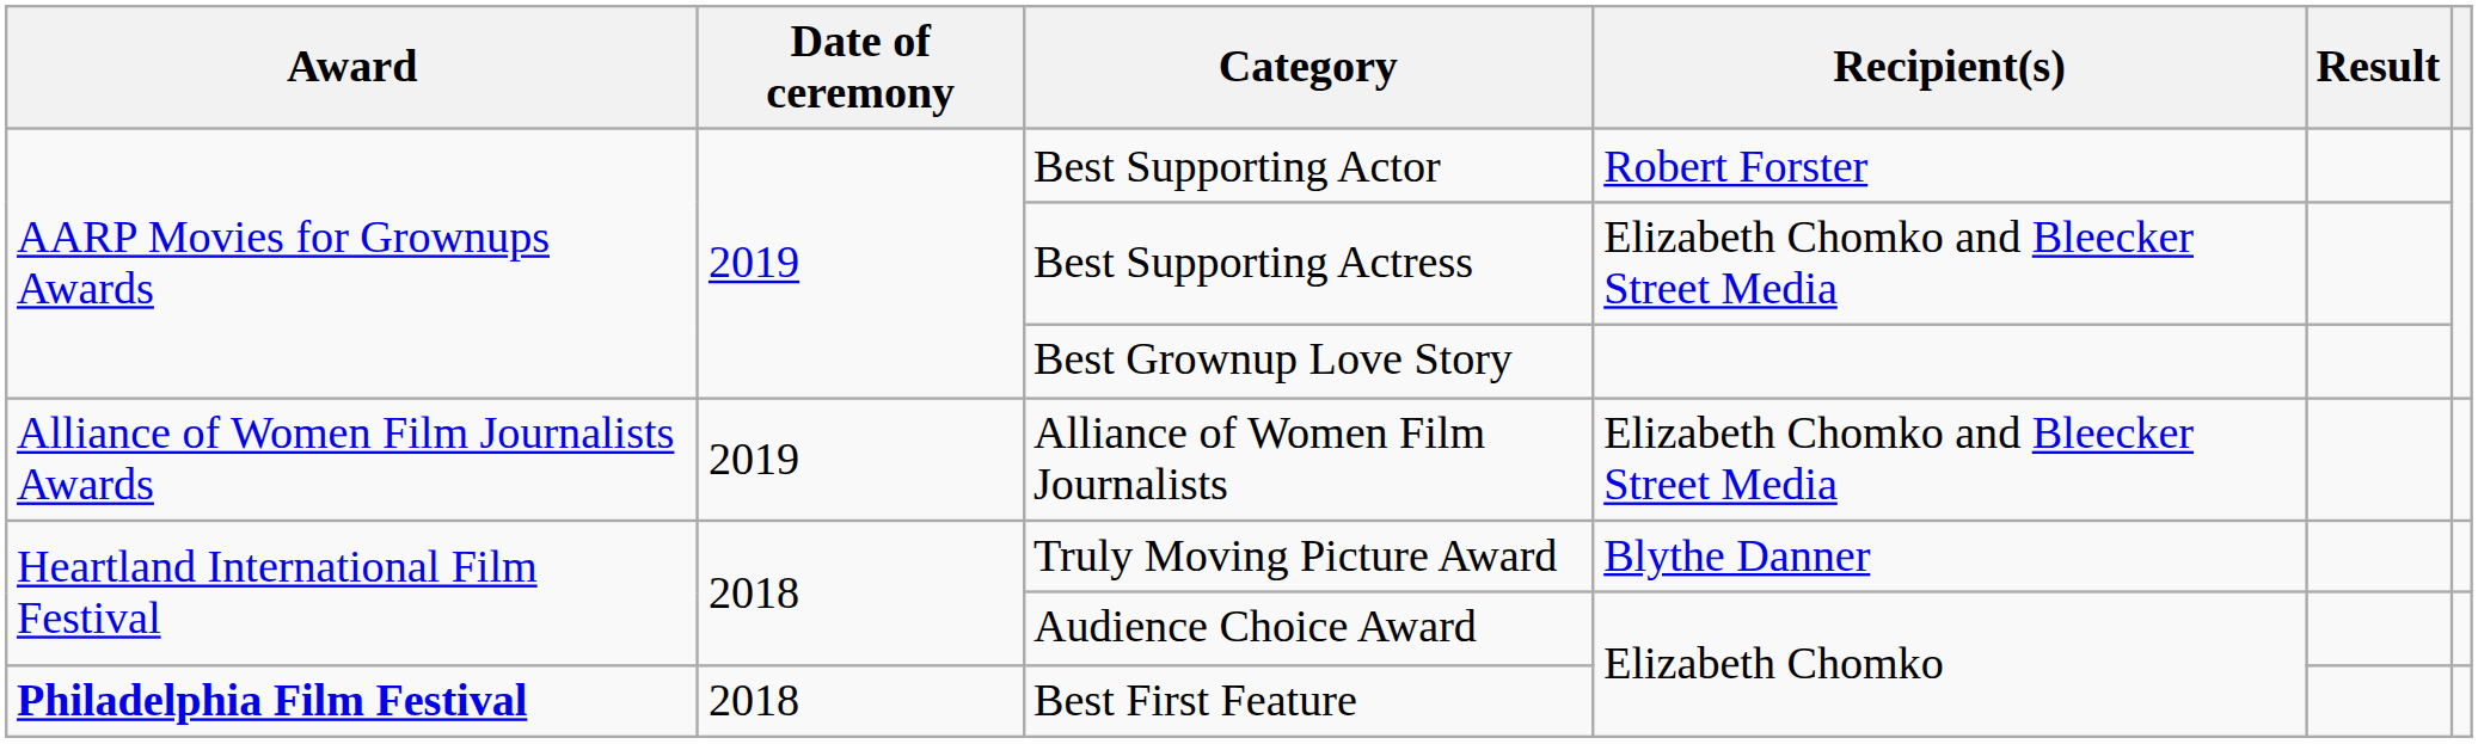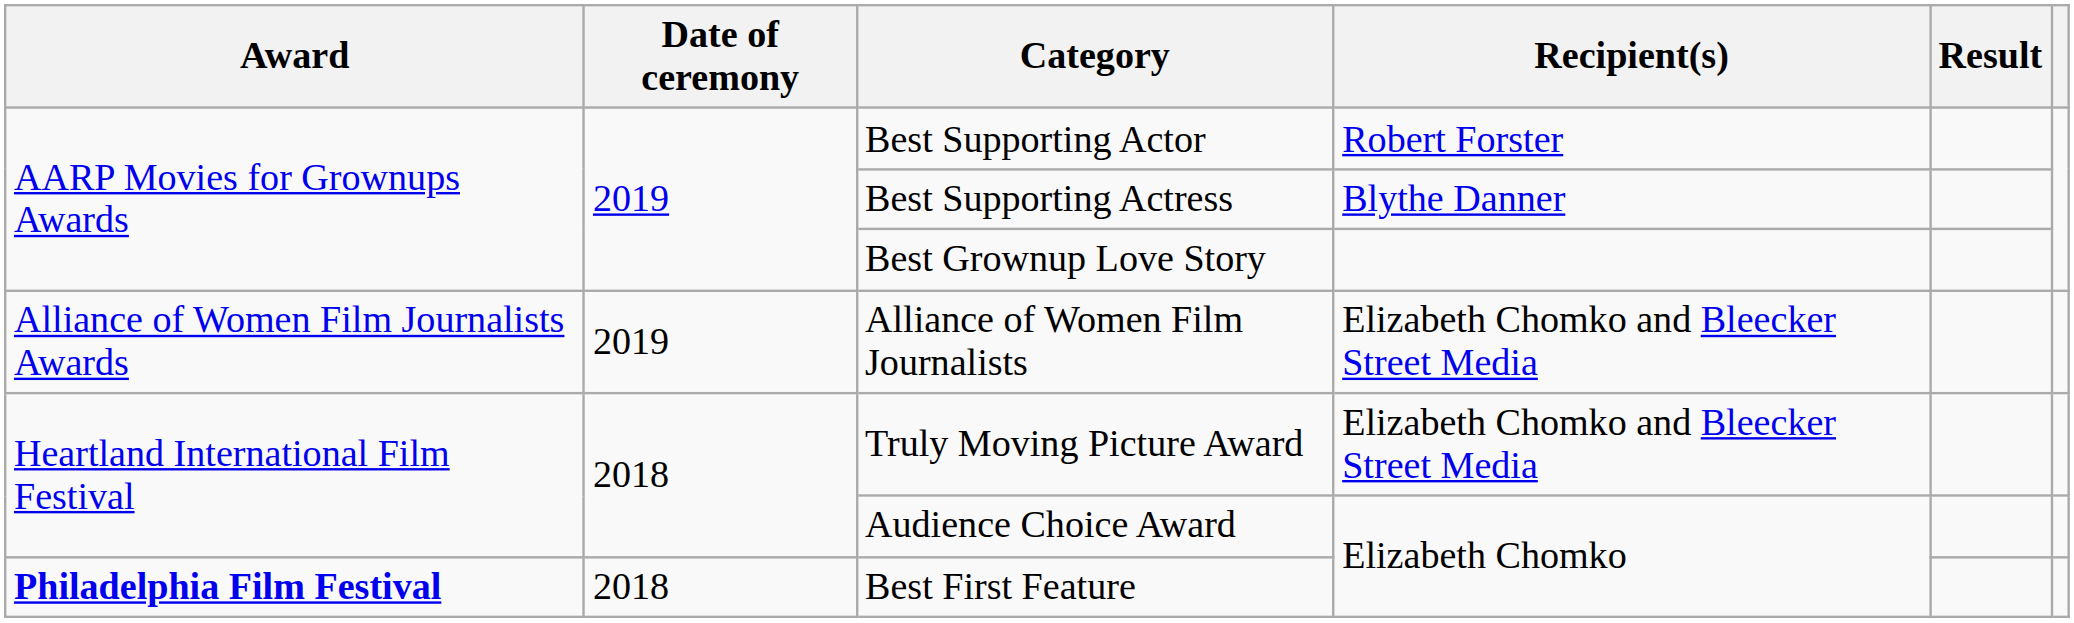Best Supporting Actress | Recipient(s): Elizabeth Chomko and Bleecker Street Media -> Blythe Danner
Truly Moving Picture Award | Recipient(s): Blythe Danner -> Elizabeth Chomko and Bleecker Street Media
